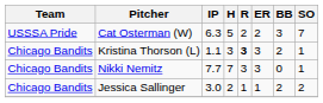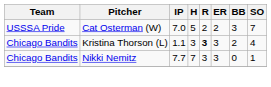Cat Osterman (W) | IP: 6.3 -> 7.0
Kristina Thorson (L) | SO: 1 -> 4
- row: Chicago Bandits | Jessica Sallinger | 3.0 | 2 | 1 | 1 | 2 | 2
